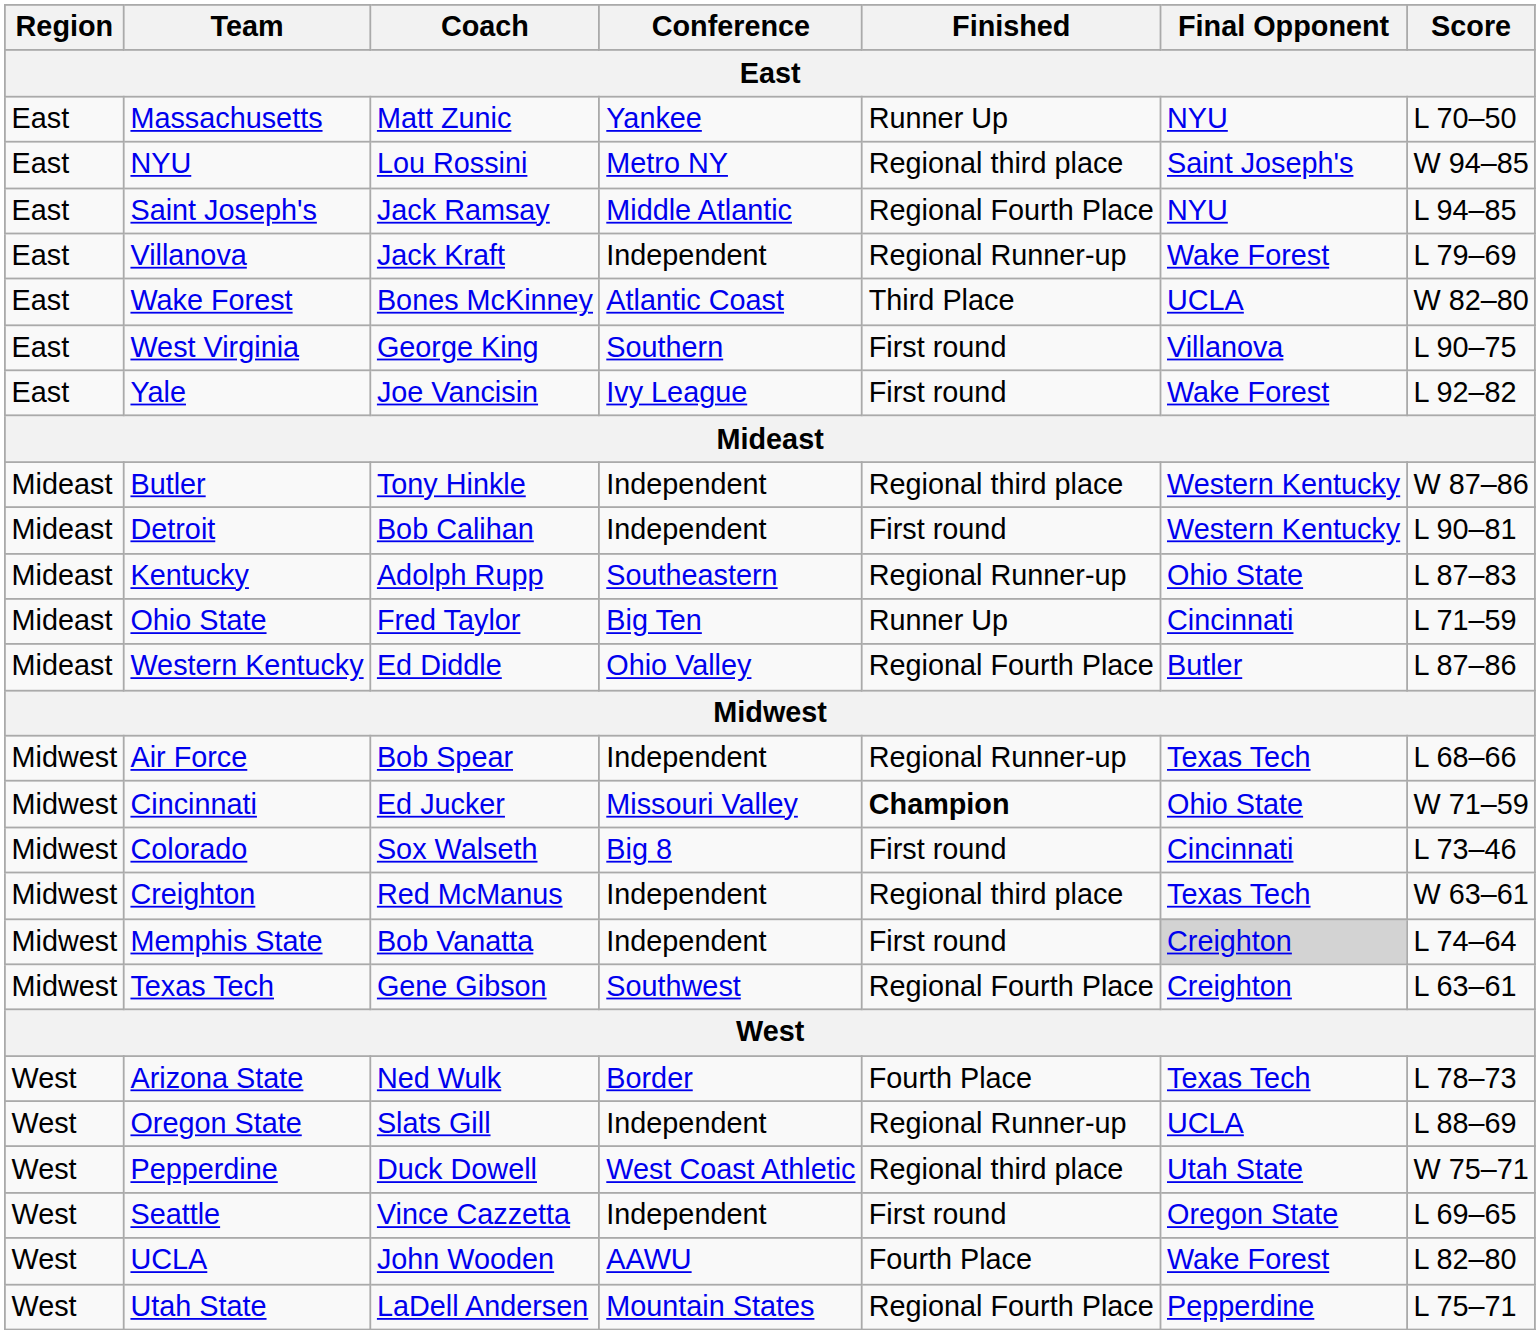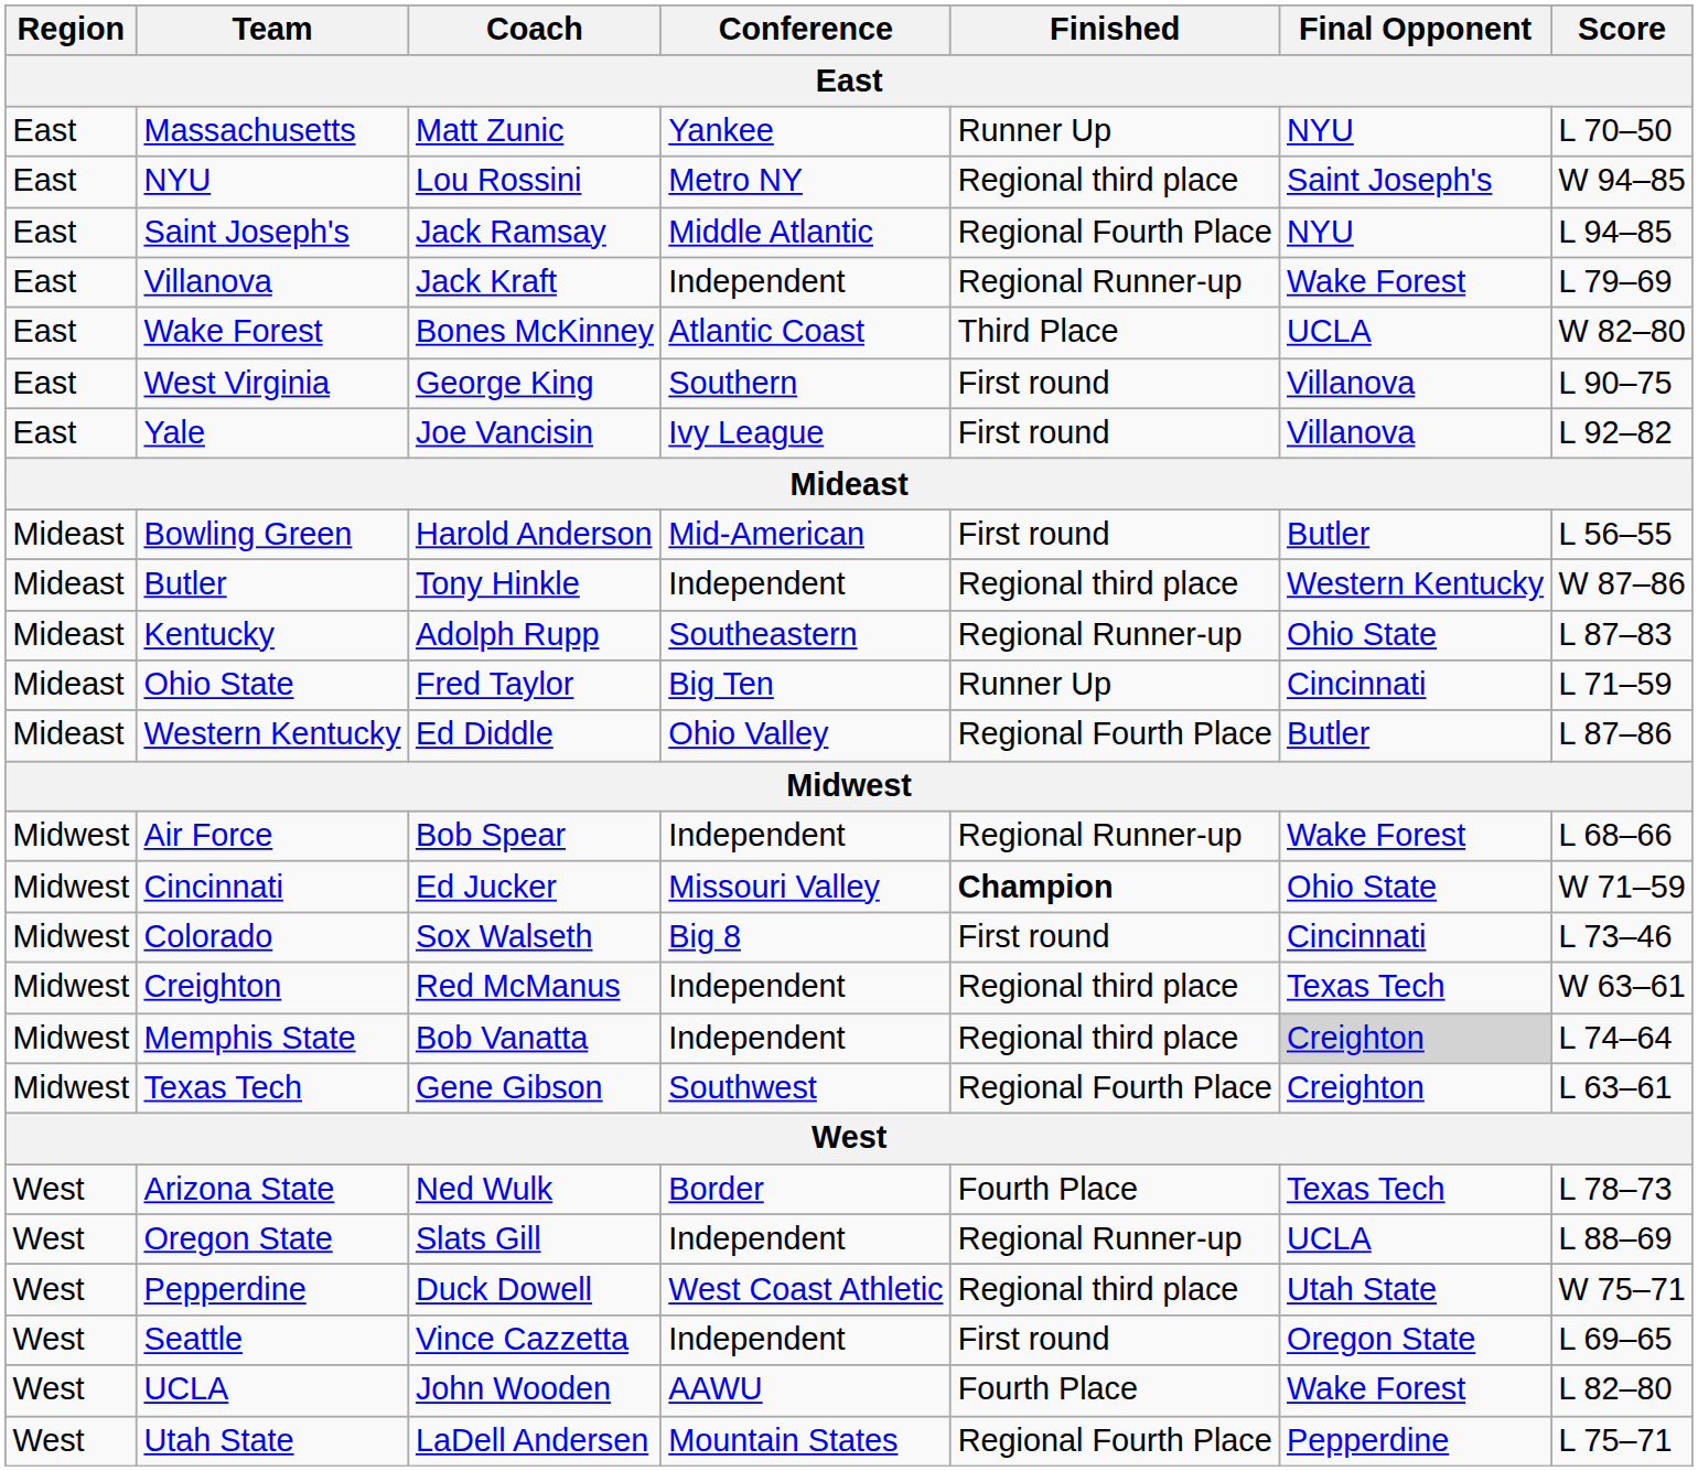Yale | Final Opponent: Wake Forest -> Villanova
+ row: Mideast | Bowling Green | Harold Anderson | Mid-American | First round | Butler | L 56–55
- row: Mideast | Detroit | Bob Calihan | Independent | First round | Western Kentucky | L 90–81
Air Force | Final Opponent: Texas Tech -> Wake Forest
Memphis State | Finished: First round -> Regional third place
